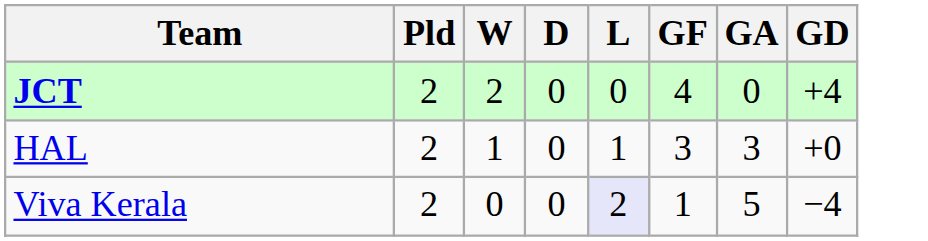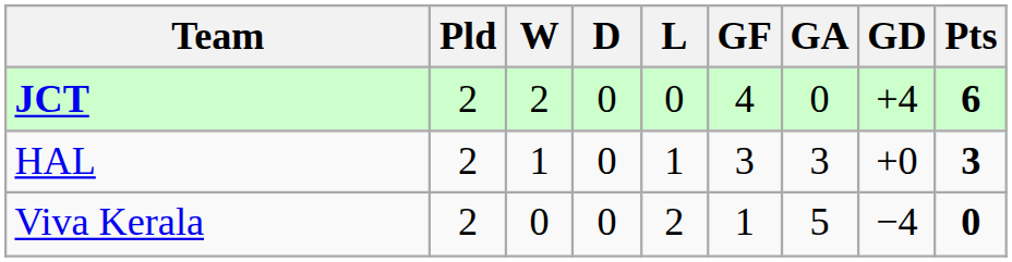+ column: Pts | 6 | 3 | 0
Viva Kerala | L: lavender background -> no background
